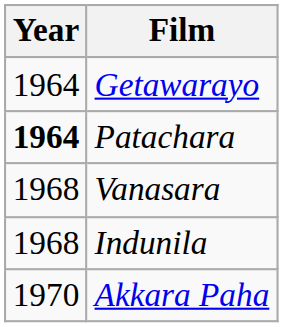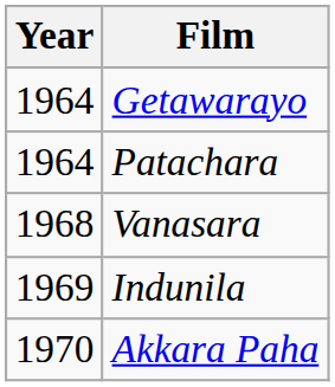Patachara | Year: bold -> normal
Indunila | Year: 1968 -> 1969
